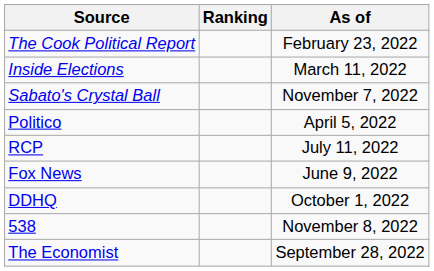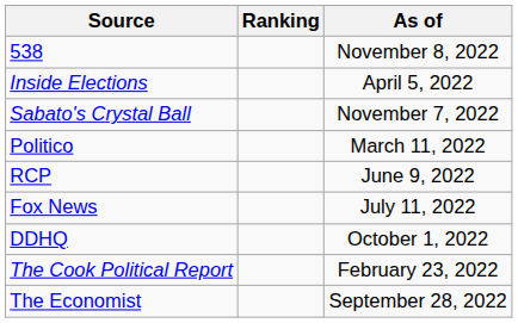rows swapped: The Cook Political Report <-> 538
Inside Elections | As of: March 11, 2022 -> April 5, 2022
Politico | As of: April 5, 2022 -> March 11, 2022
RCP | As of: July 11, 2022 -> June 9, 2022
Fox News | As of: June 9, 2022 -> July 11, 2022
